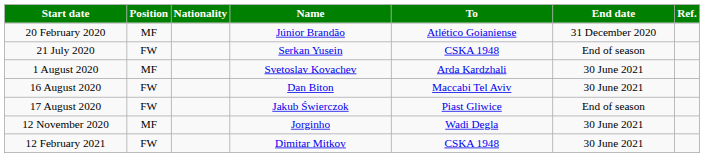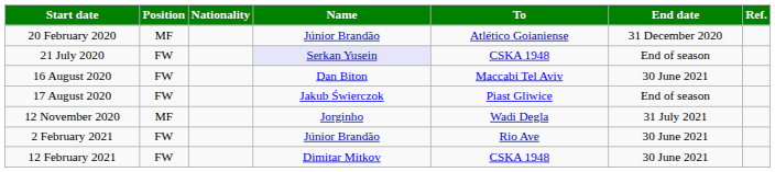21 July 2020 | Name: no background -> lavender background
- row: 1 August 2020 | MF | Svetoslav Kovachev | Arda Kardzhali | 30 June 2021
12 November 2020 | End date: 30 June 2021 -> 31 July 2021
+ row: 2 February 2021 | FW | Júnior Brandão | Rio Ave | 30 June 2021
